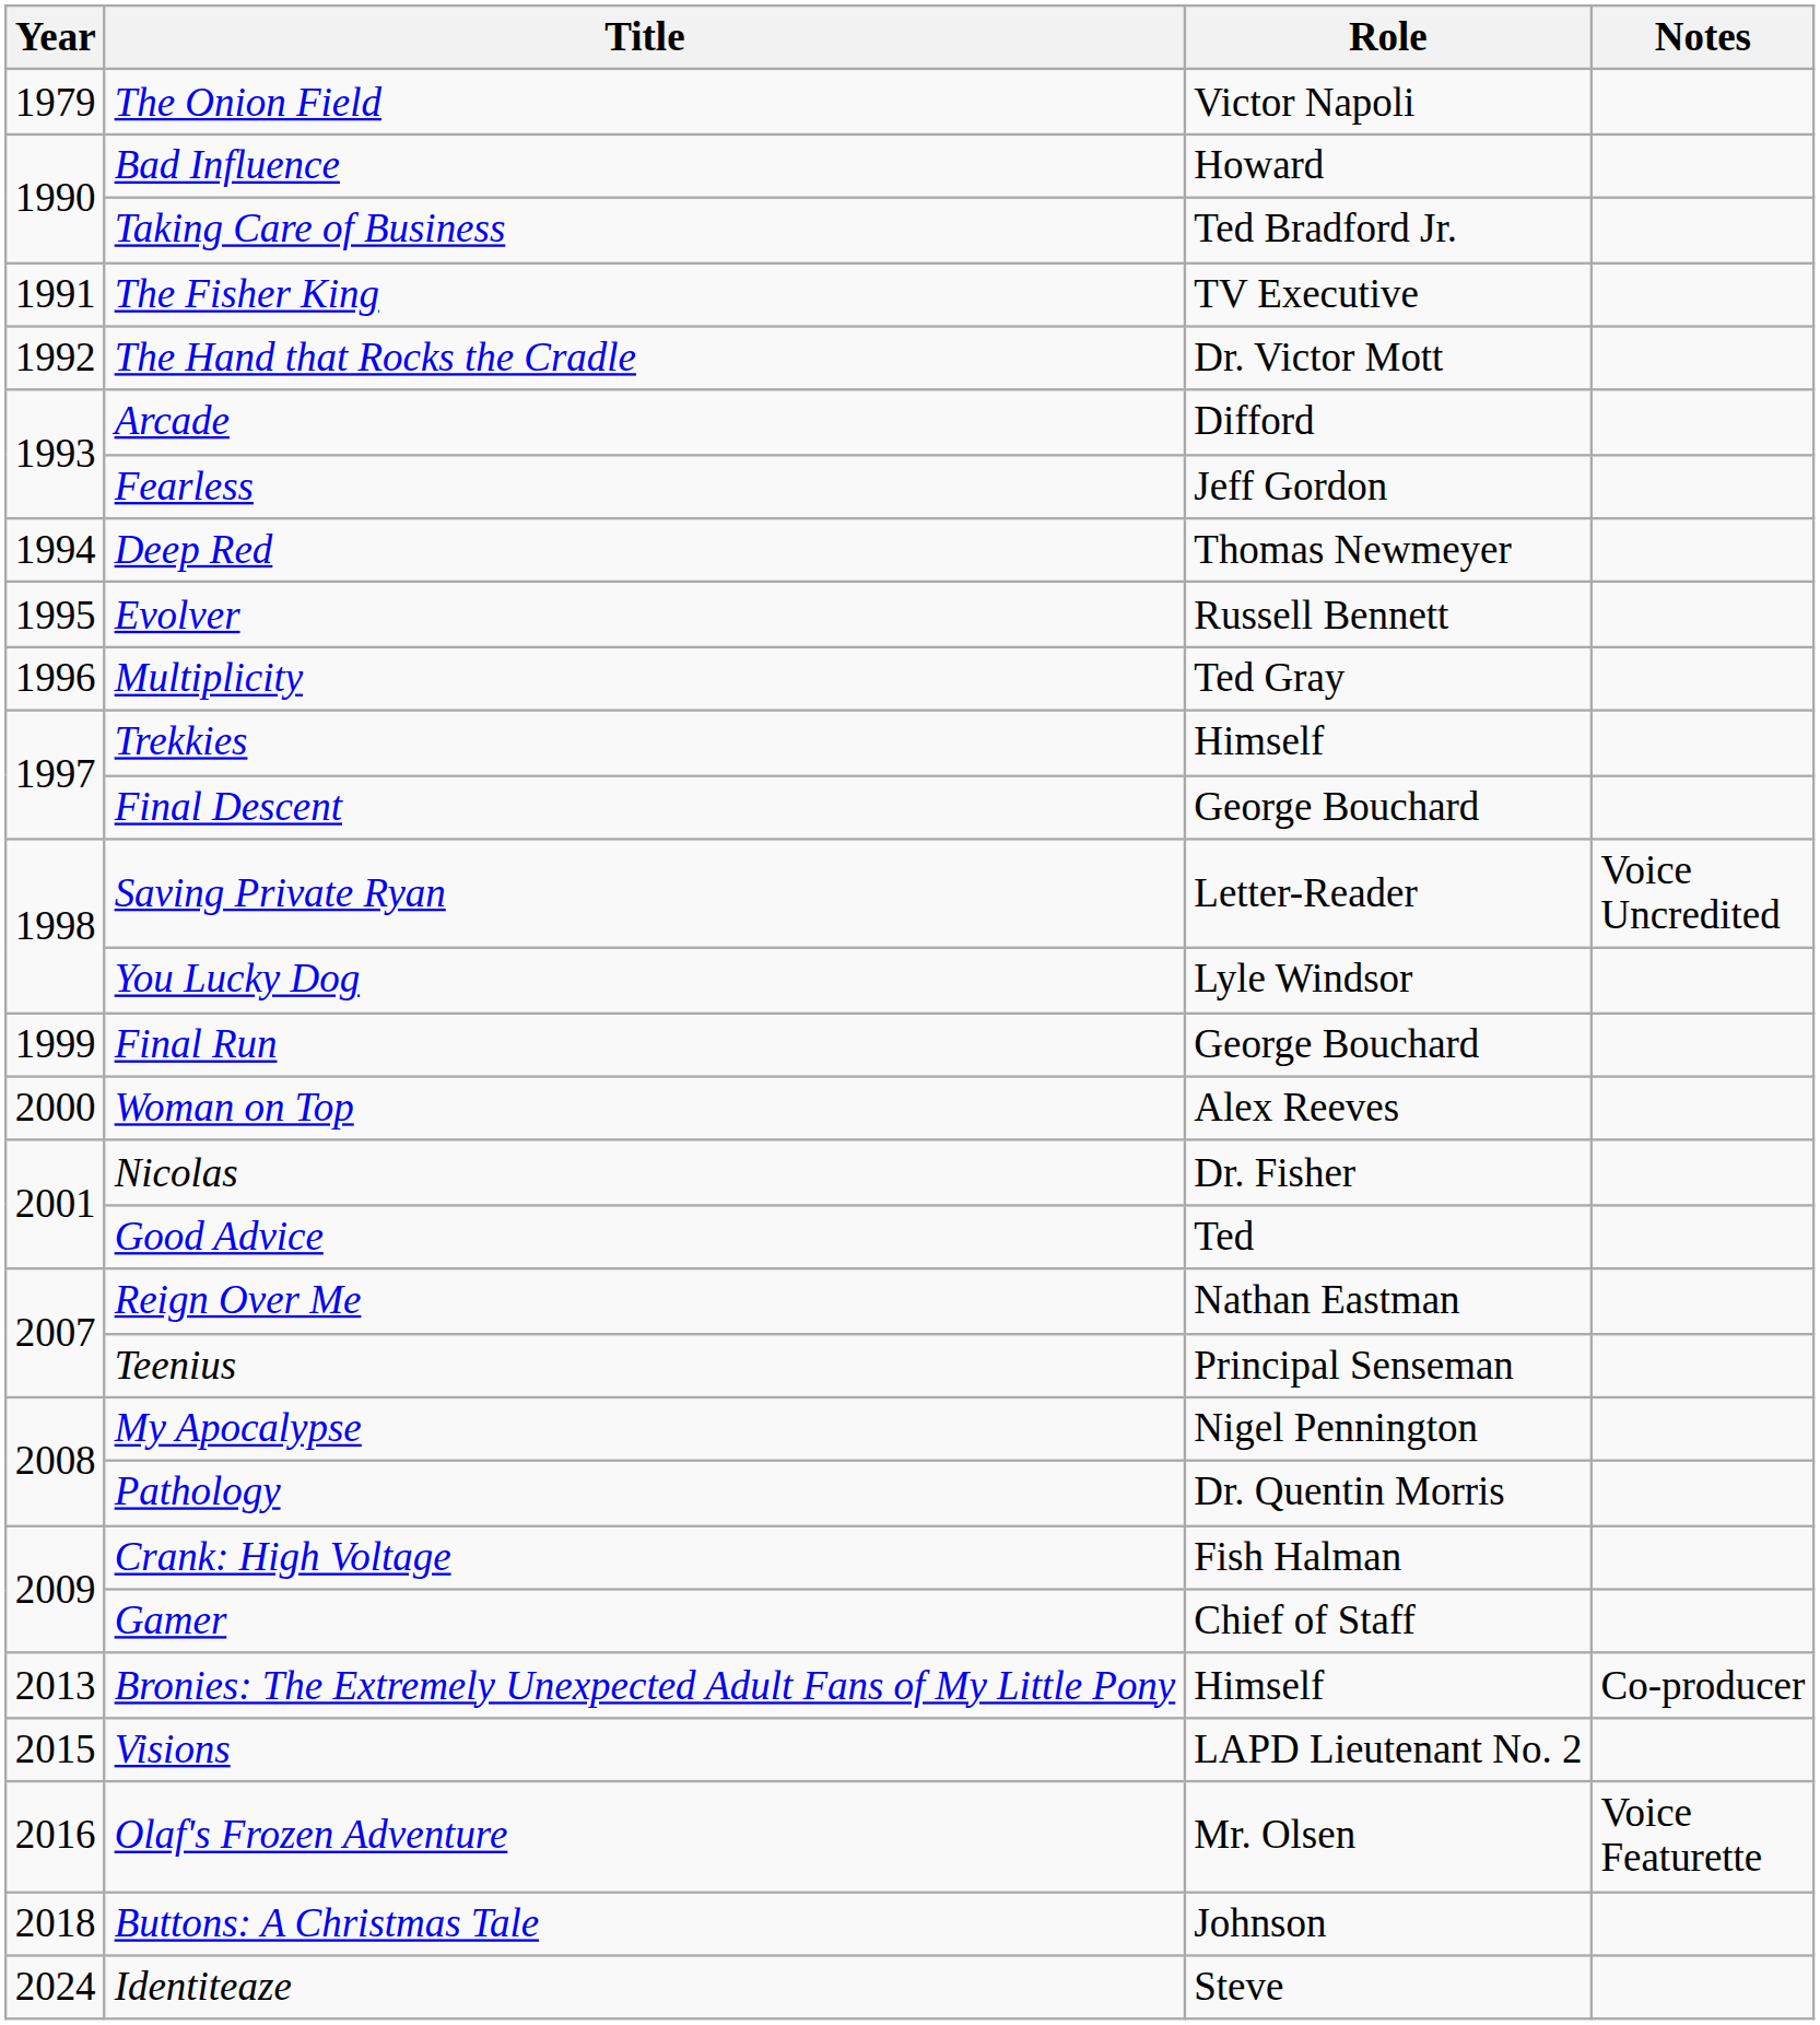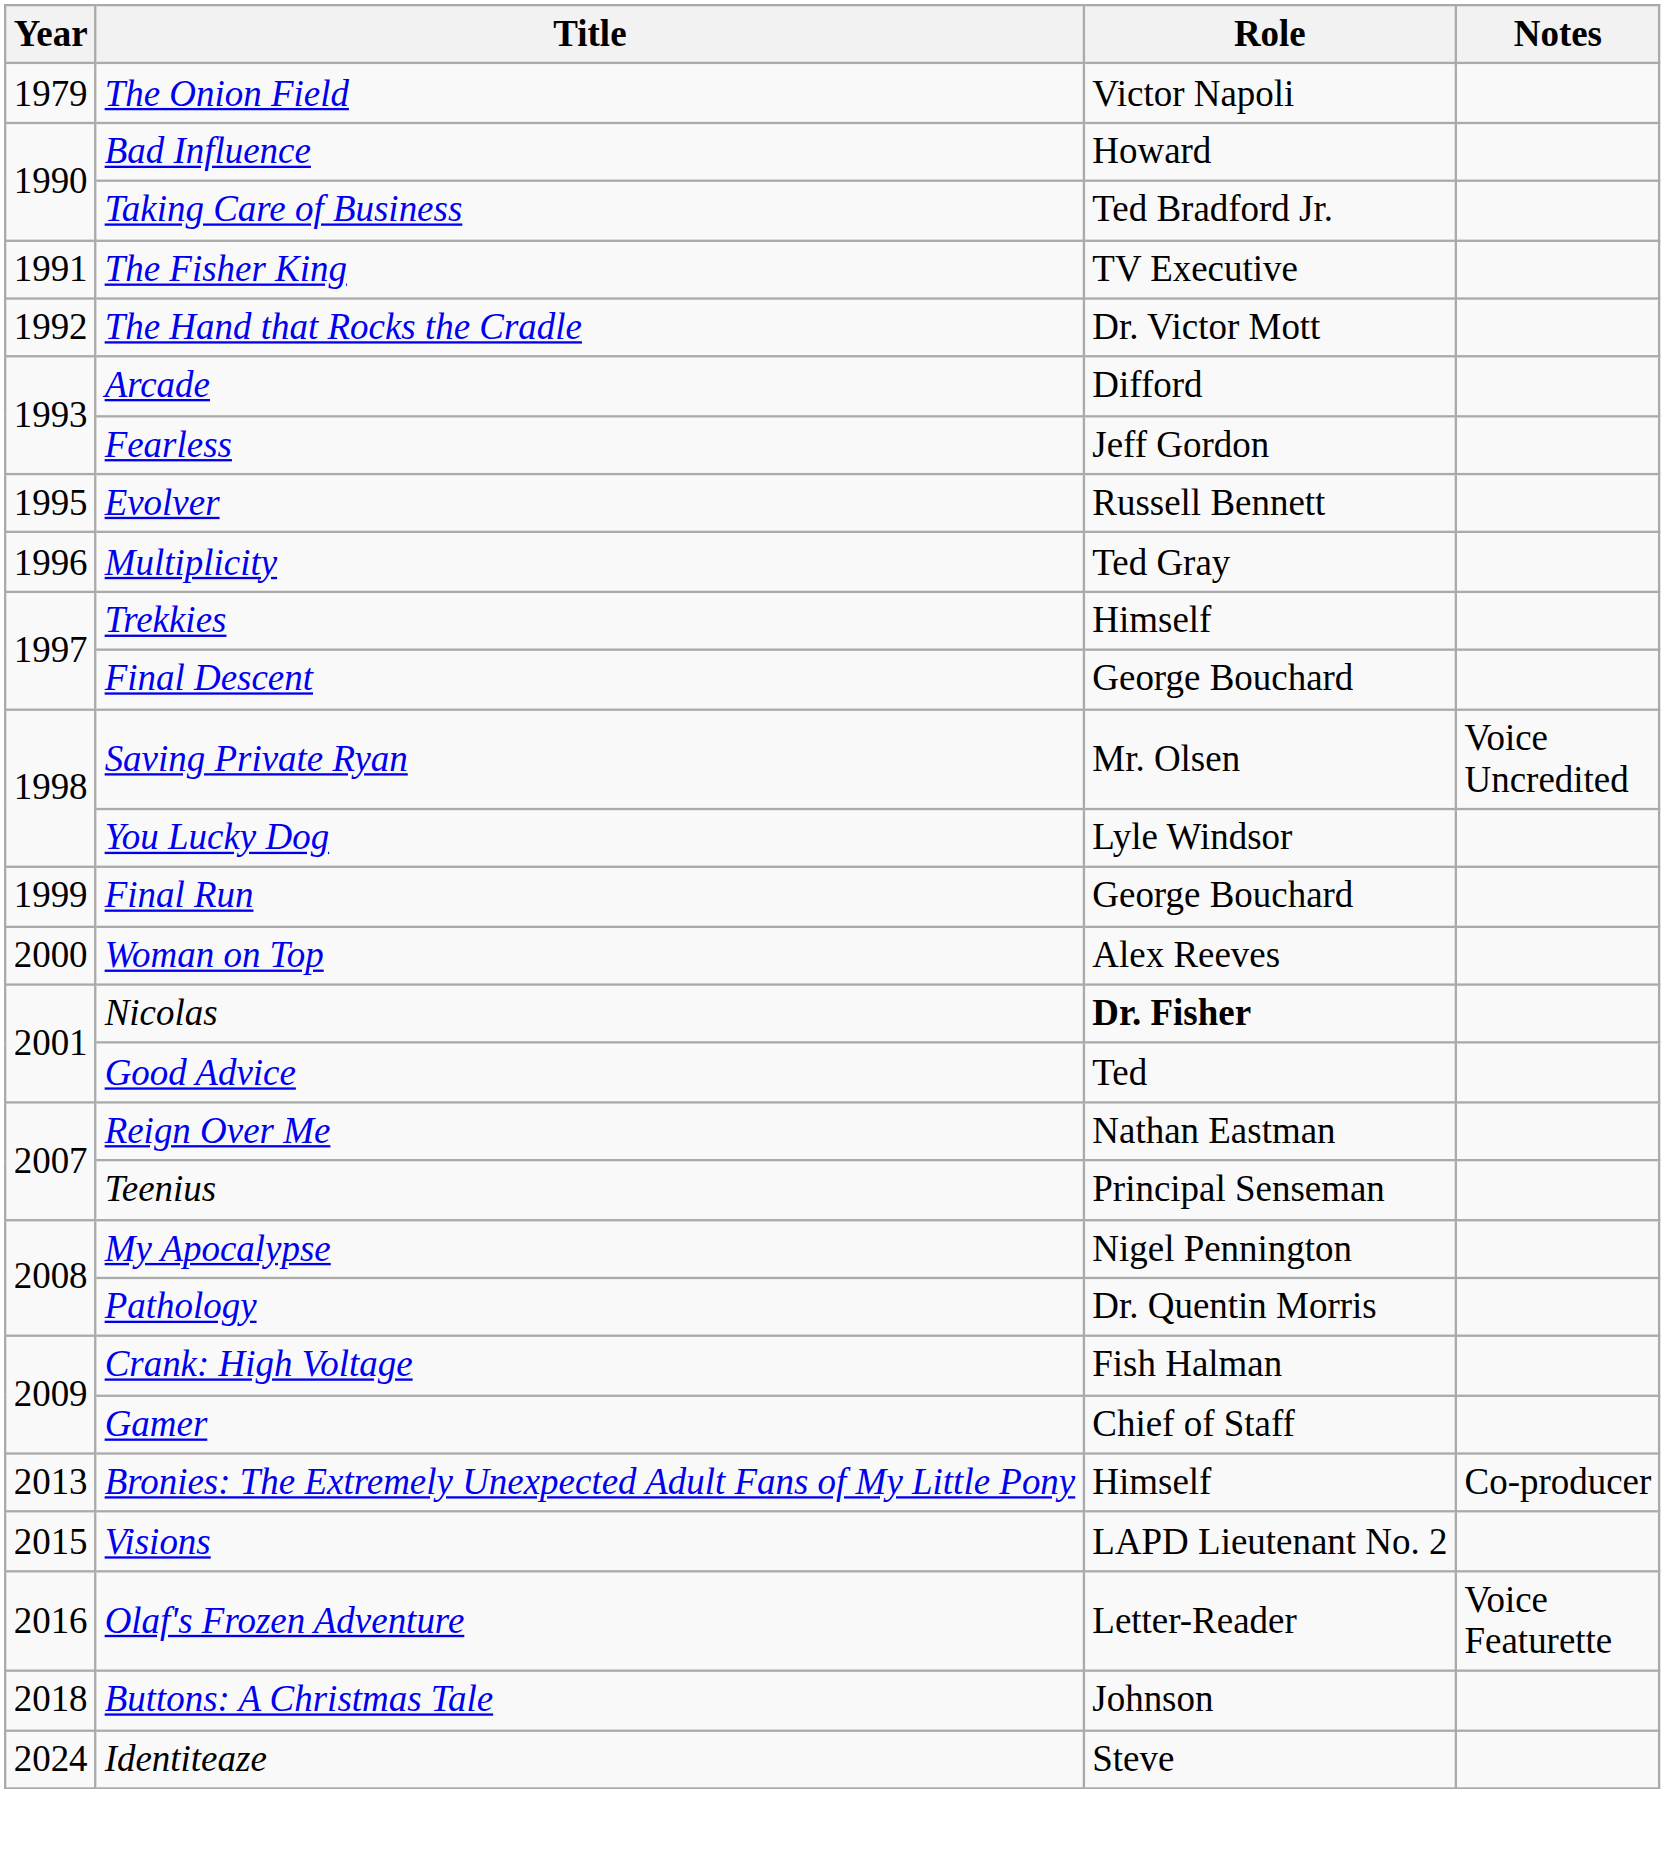- row: 1994 | Deep Red | Thomas Newmeyer
Saving Private Ryan | Role: Letter-Reader -> Mr. Olsen
Nicolas | Role: normal -> bold
Olaf's Frozen Adventure | Role: Mr. Olsen -> Letter-Reader
